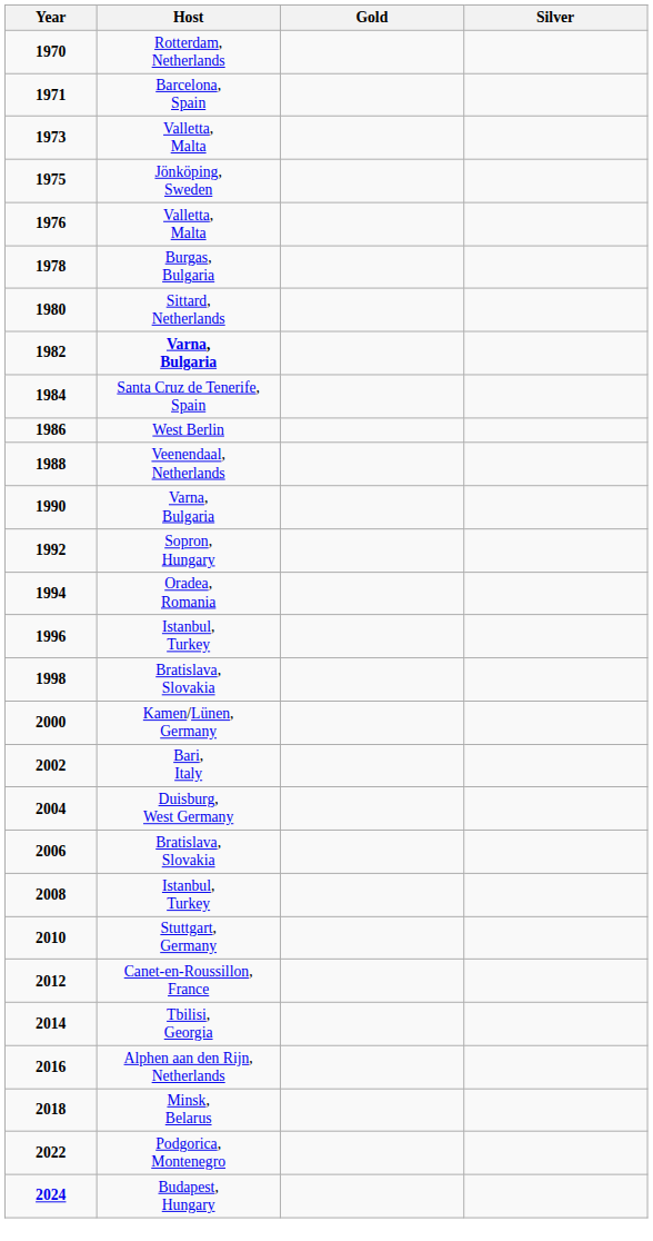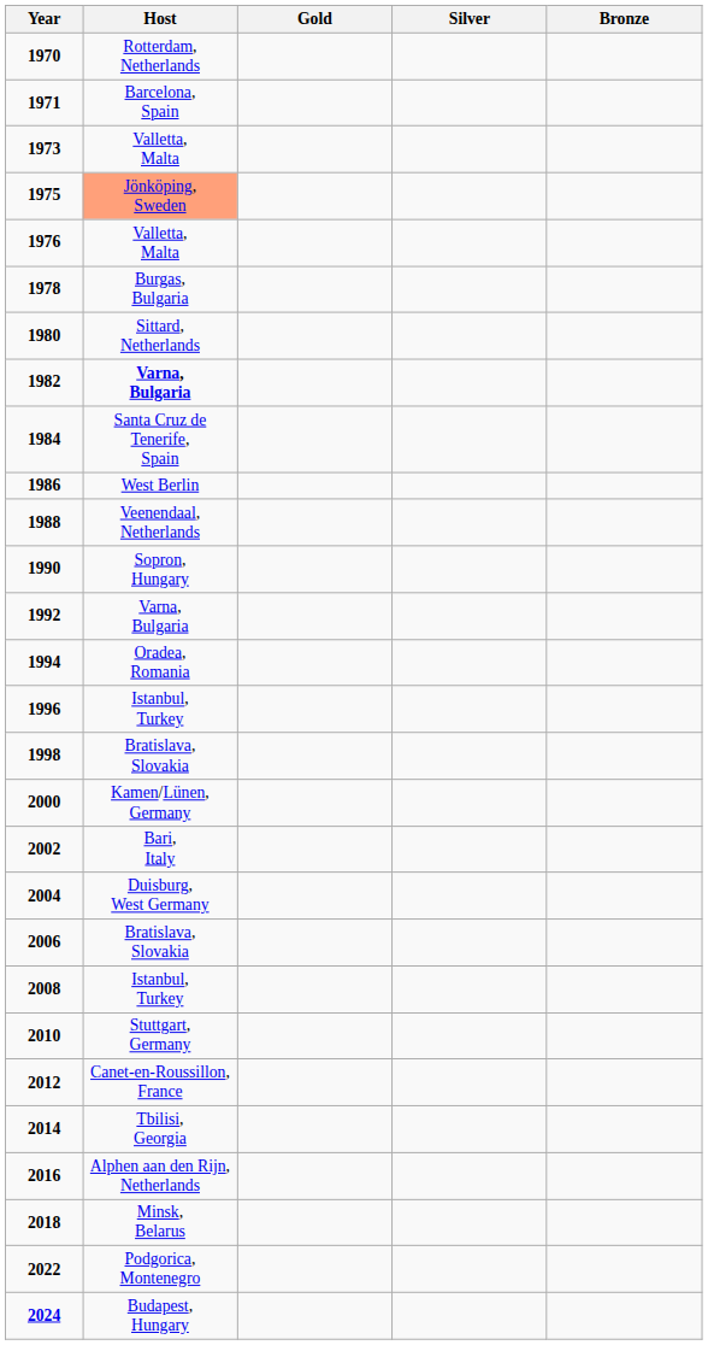+ column: Bronze
1975 | Host: no background -> lightsalmon background
1990 | Host: Varna, Bulgaria -> Sopron, Hungary
1992 | Host: Sopron, Hungary -> Varna, Bulgaria
